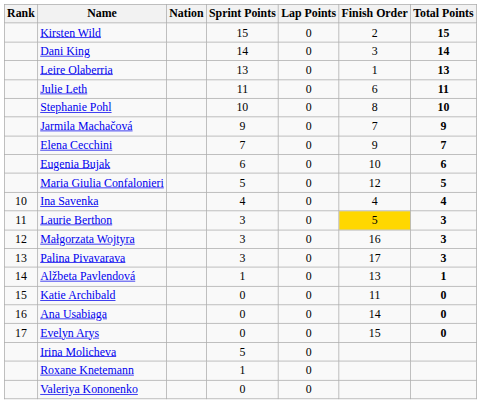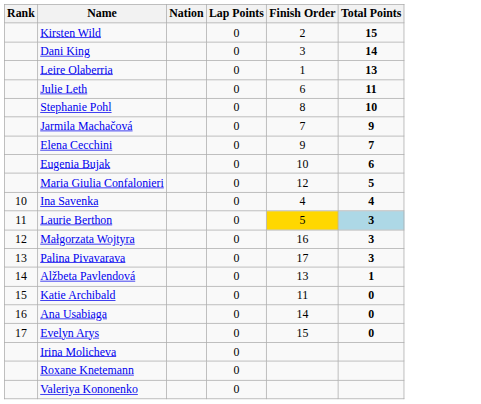- column: Sprint Points | 15 | 14 | 13 | 11 | 10 | 9 | 7 | 6 | 5 | 4 | 3 | 3 | 3 | 1 | 0 | 0 | 0 | 5 | 1 | 0
Laurie Berthon | Total Points: no background -> lightblue background
